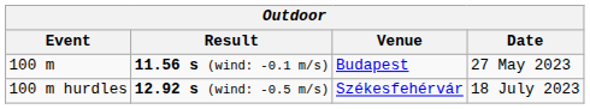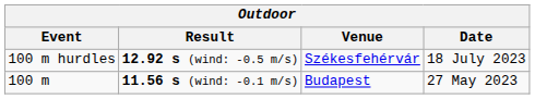rows swapped: 100 m <-> 100 m hurdles
